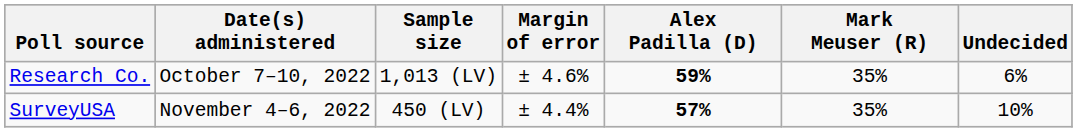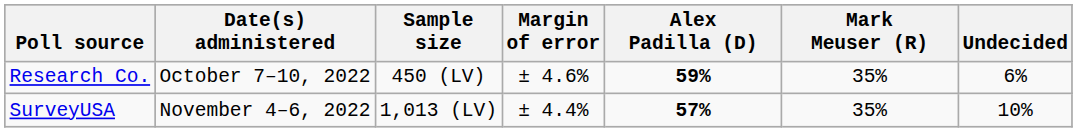Research Co. | Sample size: 1,013 (LV) -> 450 (LV)
SurveyUSA | Sample size: 450 (LV) -> 1,013 (LV)
